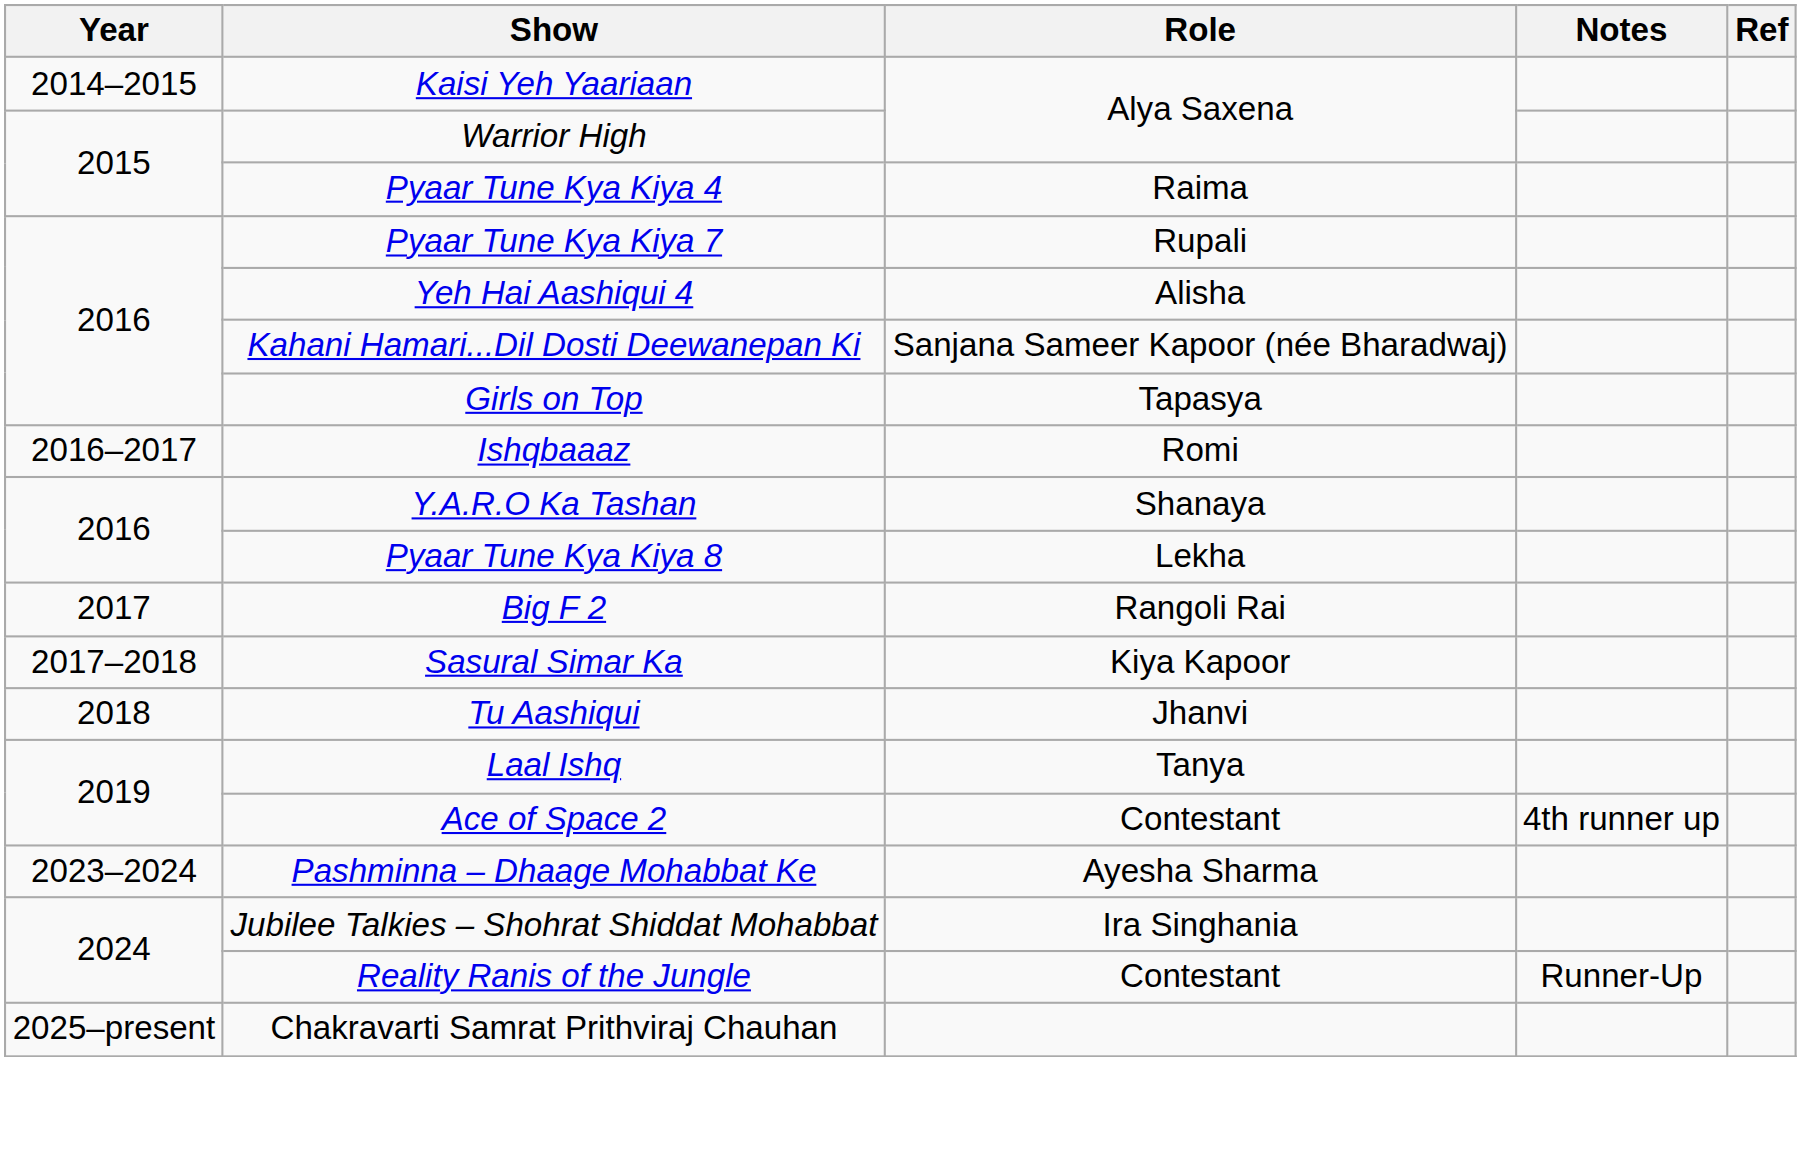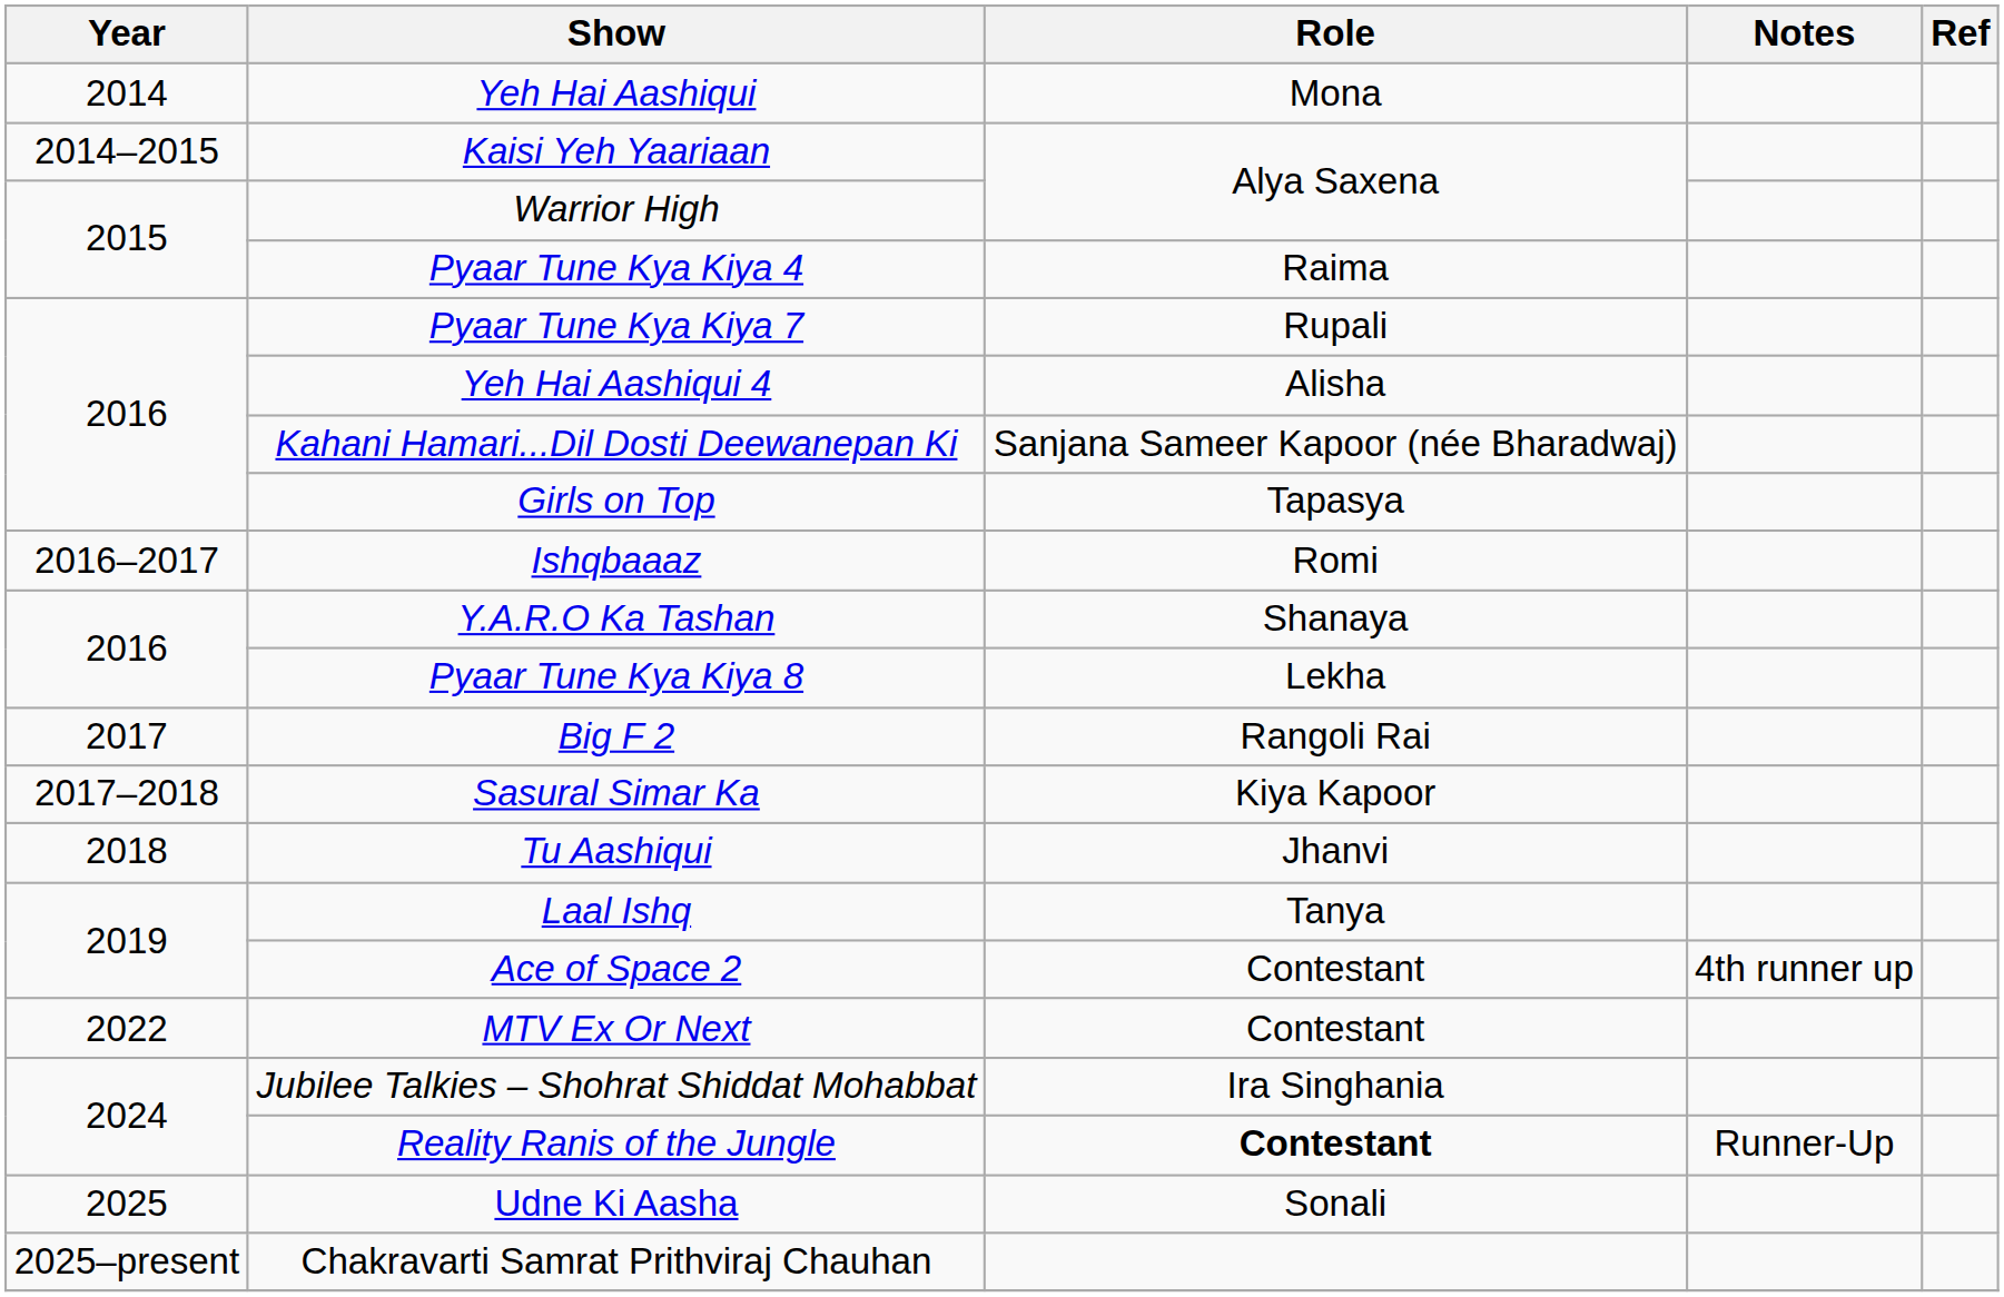+ row: 2014 | Yeh Hai Aashiqui | Mona
+ row: 2022 | MTV Ex Or Next | Contestant
- row: 2023–2024 | Pashminna – Dhaage Mohabbat Ke | Ayesha Sharma
Reality Ranis of the Jungle | Role: normal -> bold
+ row: 2025 | Udne Ki Aasha | Sonali
